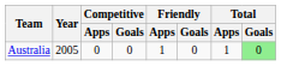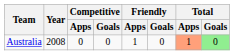Australia | Year: 2005 -> 2008
Australia | Total / Apps: no background -> lightsalmon background
